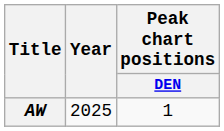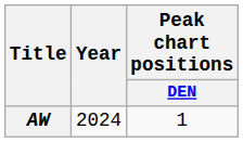AW | Year: 2025 -> 2024
